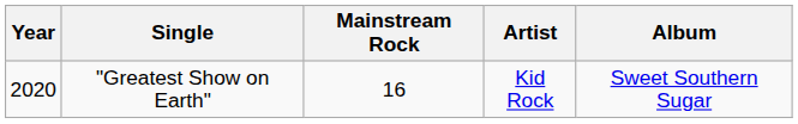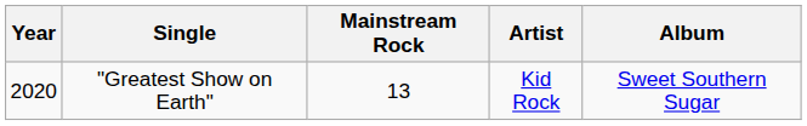"Greatest Show on Earth" | Mainstream Rock: 16 -> 13
